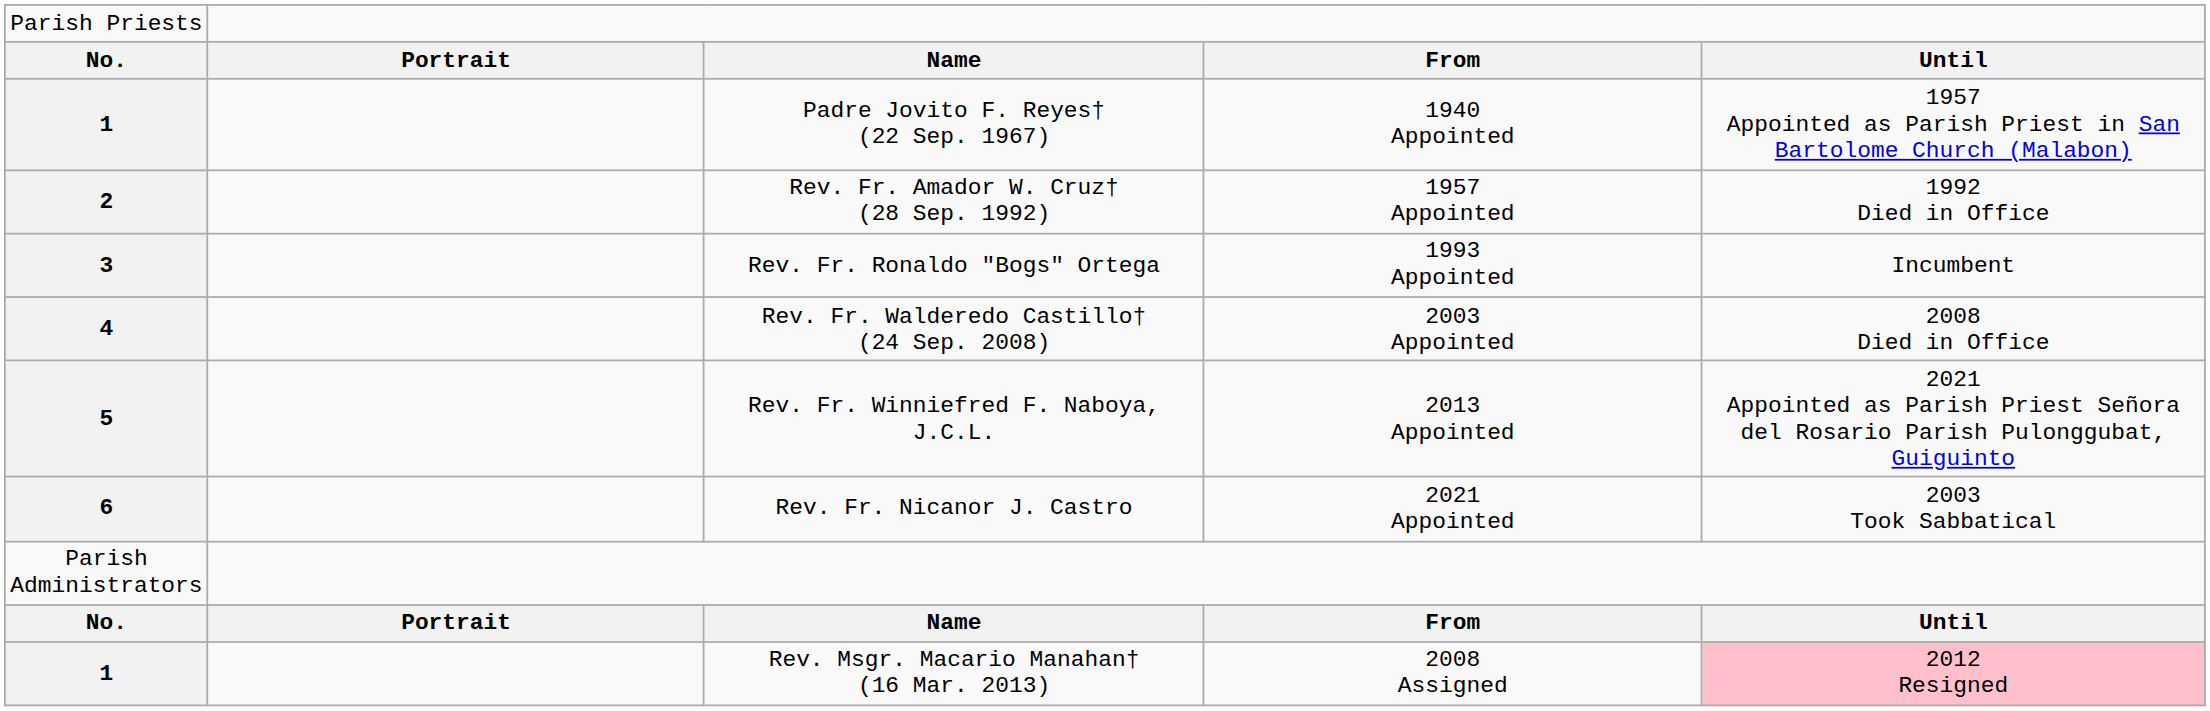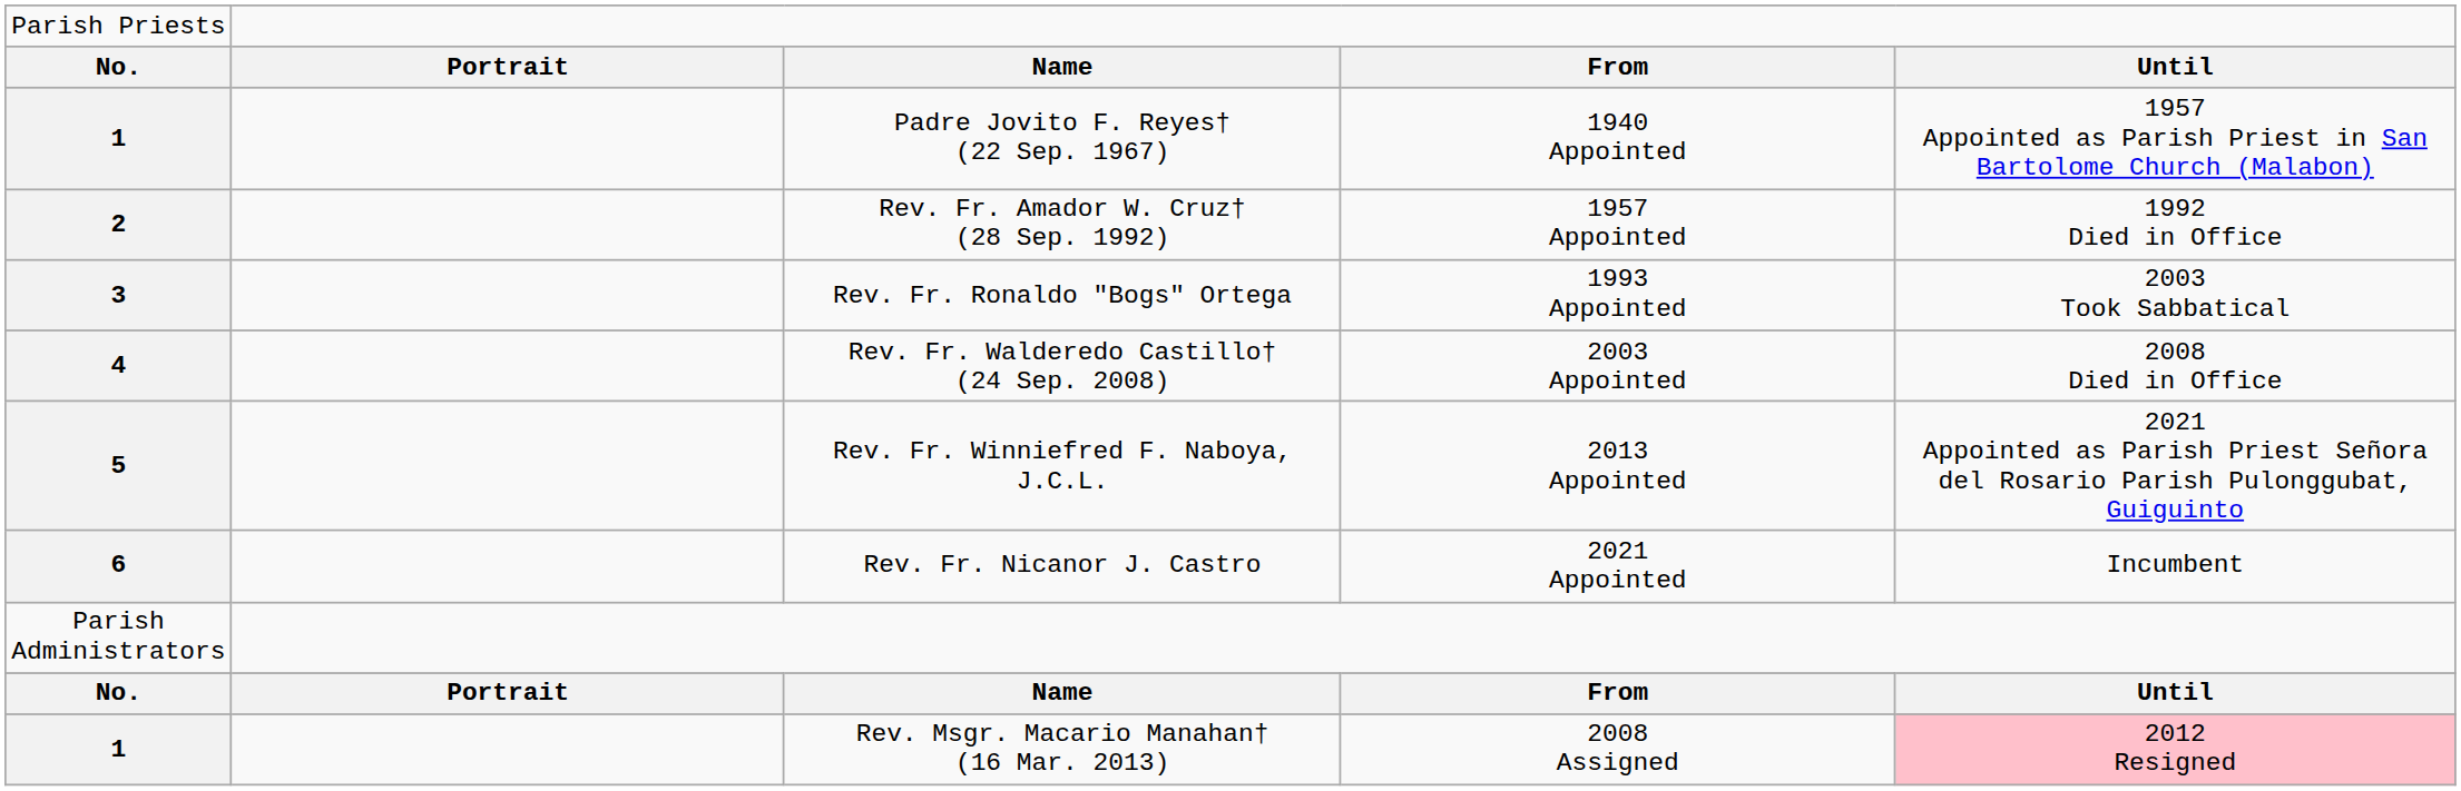Rev. Fr. Ronaldo "Bogs" Ortega | column 5: Incumbent -> 2003 Took Sabbatical
Rev. Fr. Nicanor J. Castro | column 5: 2003 Took Sabbatical -> Incumbent
